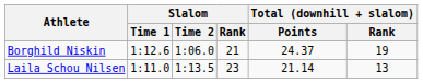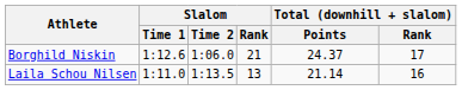Borghild Niskin | Total (downhill + slalom) / Rank: 19 -> 17
Laila Schou Nilsen | Slalom / Rank: 23 -> 13
Laila Schou Nilsen | Total (downhill + slalom) / Rank: 13 -> 16
